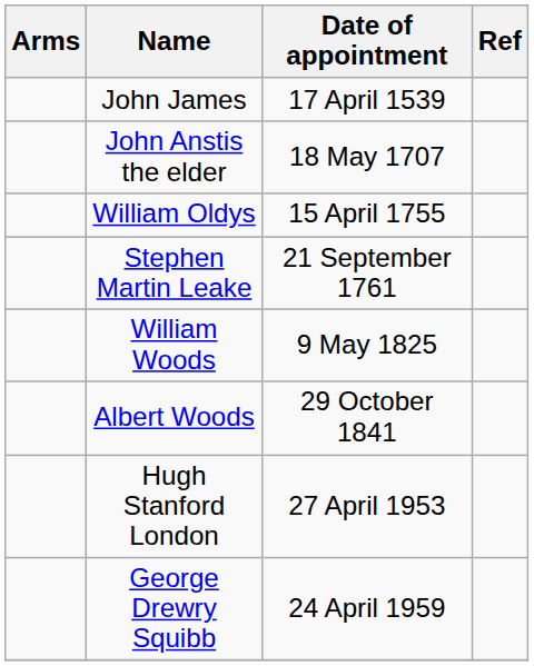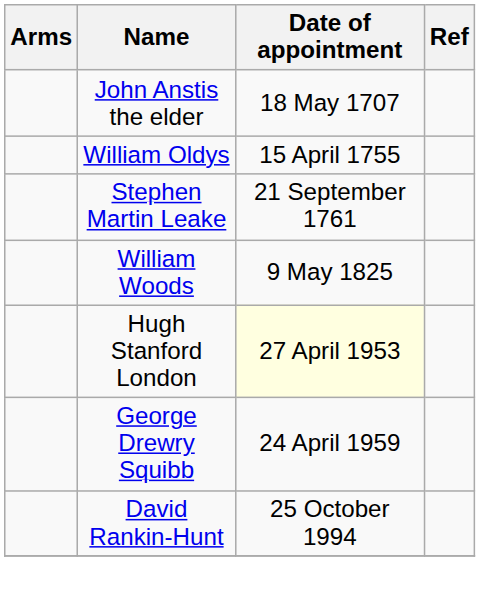- row: John James | 17 April 1539
- row: Albert Woods | 29 October 1841
Hugh Stanford London | Date of appointment: no background -> lightyellow background
+ row: David Rankin-Hunt | 25 October 1994
